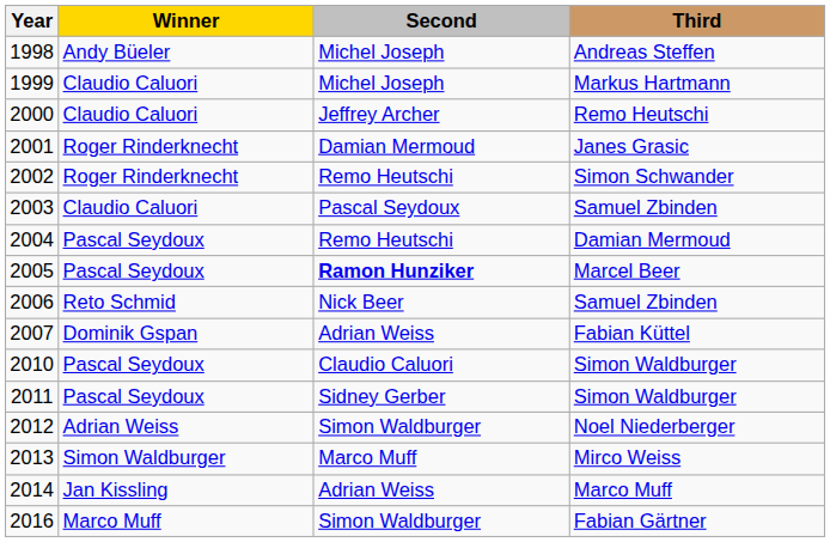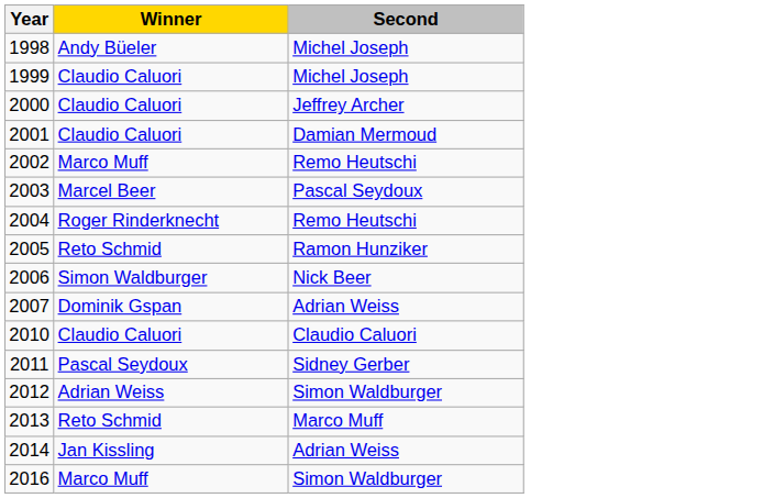- column: Third | Andreas Steffen | Markus Hartmann | Remo Heutschi | Janes Grasic | Simon Schwander | Samuel Zbinden | Damian Mermoud | Marcel Beer | Samuel Zbinden | Fabian Küttel | Simon Waldburger | Simon Waldburger | Noel Niederberger | Mirco Weiss | Marco Muff | Fabian Gärtner
2001 | Winner: Roger Rinderknecht -> Claudio Caluori
2002 | Winner: Roger Rinderknecht -> Marco Muff
2003 | Winner: Claudio Caluori -> Marcel Beer
2004 | Winner: Pascal Seydoux -> Roger Rinderknecht
2005 | Winner: Pascal Seydoux -> Reto Schmid
2005 | Second: bold -> normal
2006 | Winner: Reto Schmid -> Simon Waldburger
2010 | Winner: Pascal Seydoux -> Claudio Caluori
2013 | Winner: Simon Waldburger -> Reto Schmid
